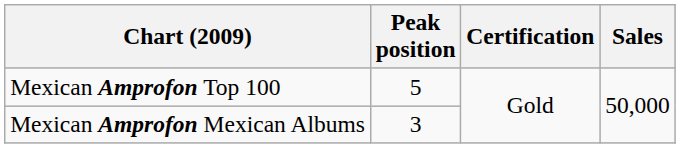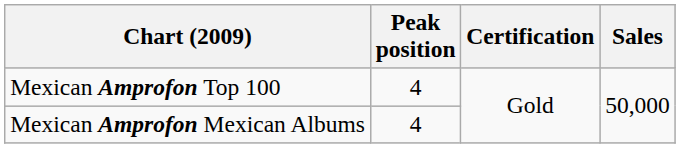Mexican Amprofon Top 100 | Peak position: 5 -> 4
Mexican Amprofon Mexican Albums | Peak position: 3 -> 4
